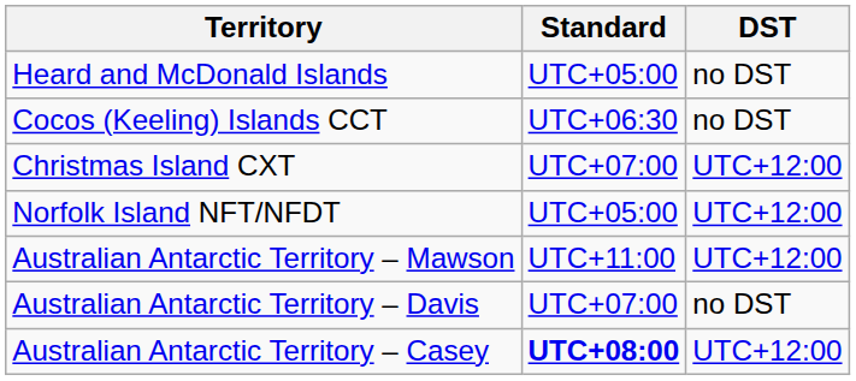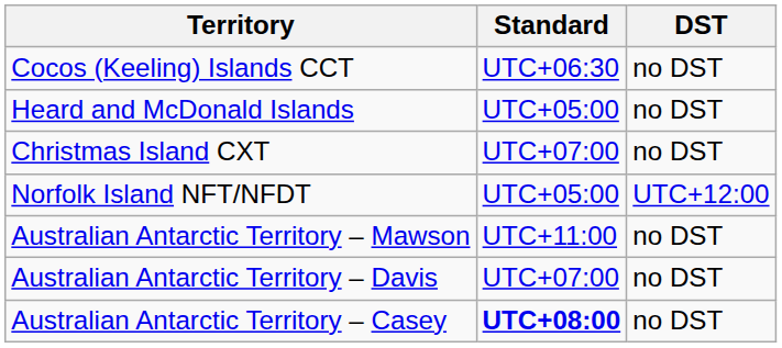rows swapped: Heard and McDonald Islands <-> Cocos (Keeling) Islands CCT
Christmas Island CXT | DST: UTC+12:00 -> no DST
Australian Antarctic Territory – Mawson | DST: UTC+12:00 -> no DST
Australian Antarctic Territory – Casey | DST: UTC+12:00 -> no DST
